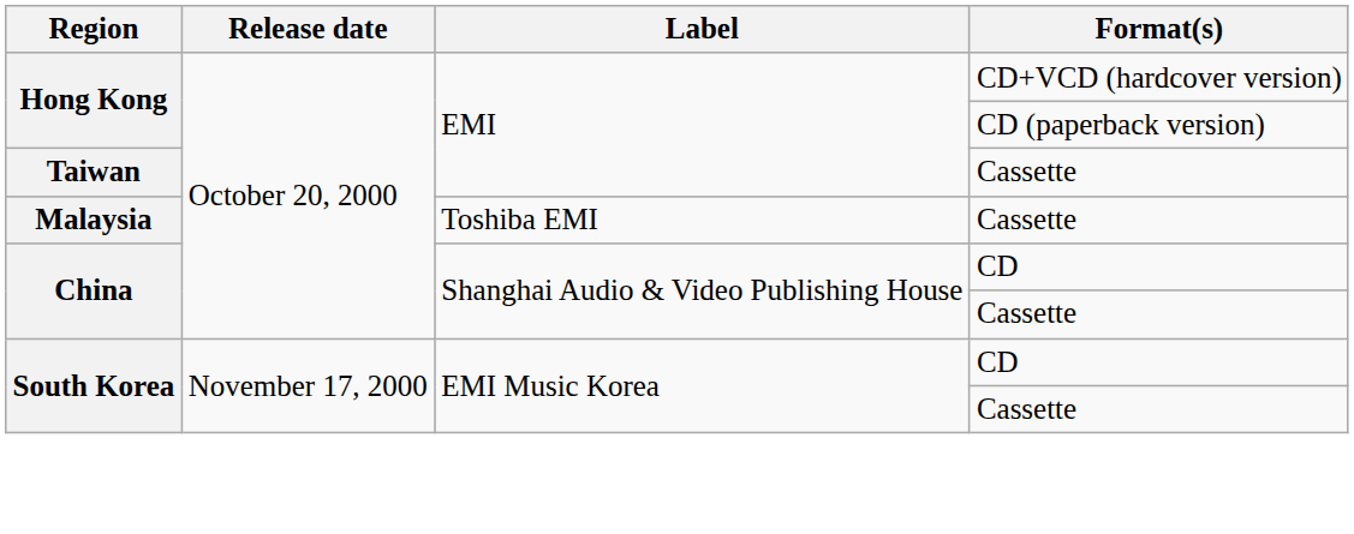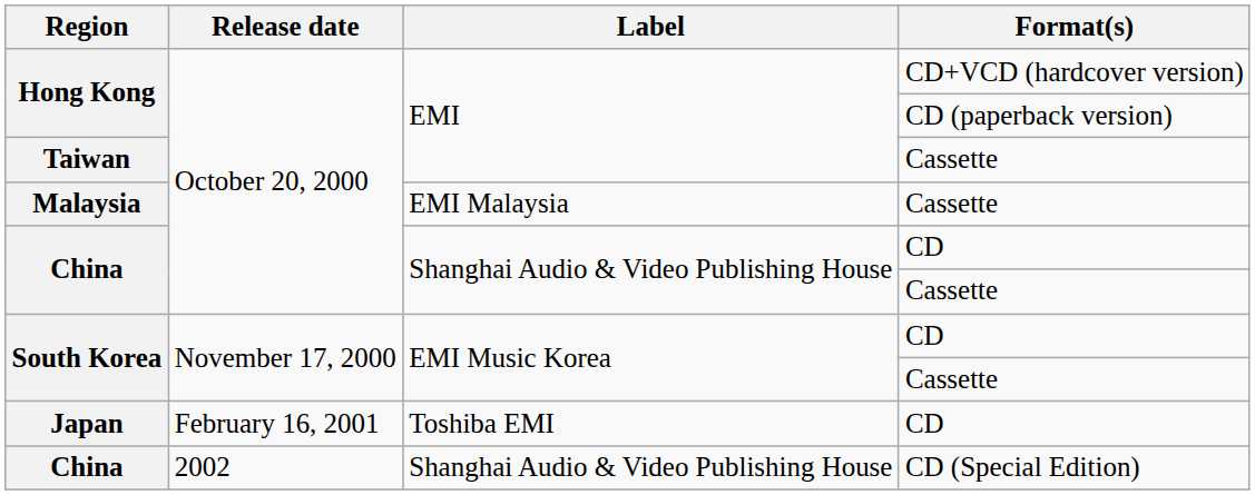Malaysia | Label: Toshiba EMI -> EMI Malaysia
+ row: Japan | February 16, 2001 | Toshiba EMI | CD
+ row: China | 2002 | Shanghai Audio & Video Publishing House | CD (Special Edition)
